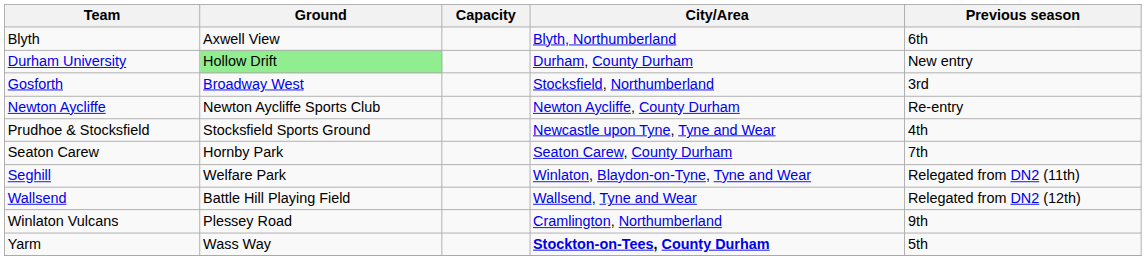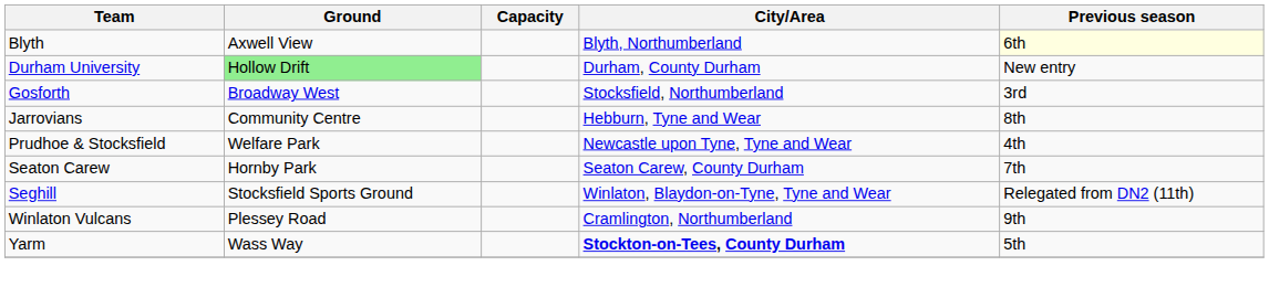Blyth | Previous season: no background -> lightyellow background
+ row: Jarrovians | Community Centre | Hebburn, Tyne and Wear | 8th
- row: Newton Aycliffe | Newton Aycliffe Sports Club | Newton Aycliffe, County Durham | Re-entry
Prudhoe & Stocksfield | Ground: Stocksfield Sports Ground -> Welfare Park
Seghill | Ground: Welfare Park -> Stocksfield Sports Ground
- row: Wallsend | Battle Hill Playing Field | Wallsend, Tyne and Wear | Relegated from DN2 (12th)
